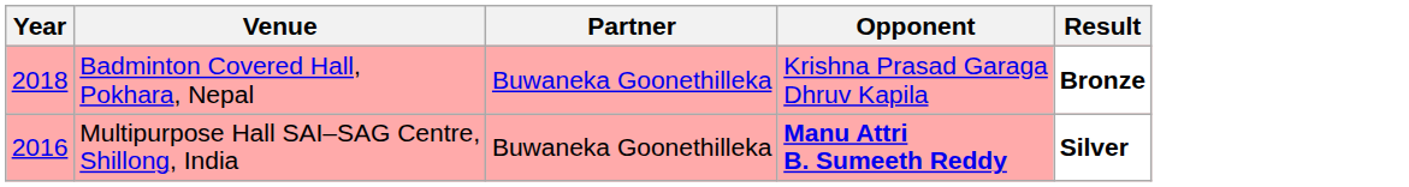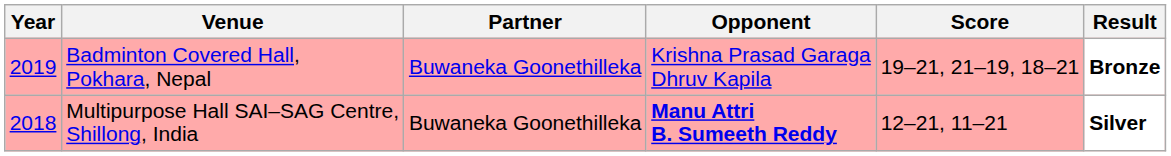+ column: Score | 19–21, 21–19, 18–21 | 12–21, 11–21
Badminton Covered Hall, Pokhara, Nepal | Year: 2018 -> 2019
Multipurpose Hall SAI–SAG Centre, Shillong, India | Year: 2016 -> 2018
